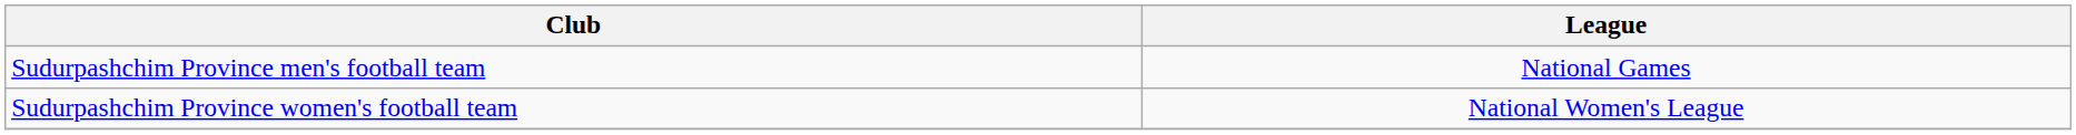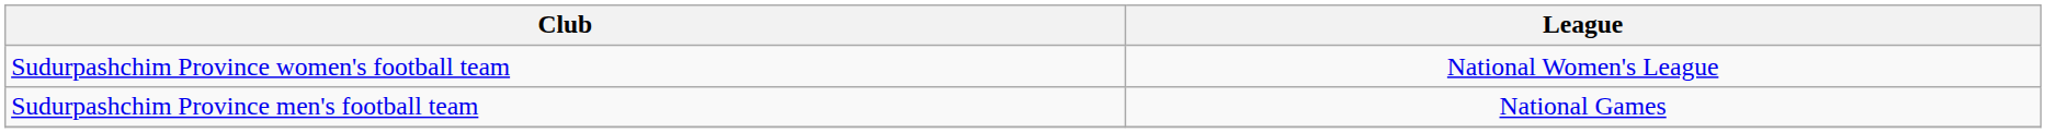rows swapped: Sudurpashchim Province men's football team <-> Sudurpashchim Province women's football team
